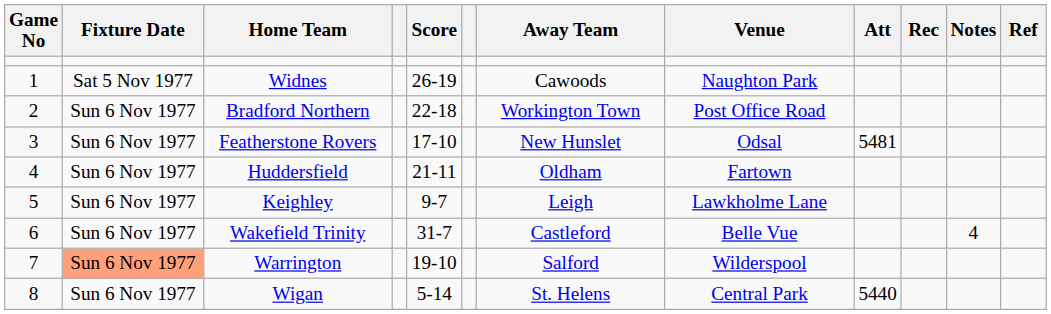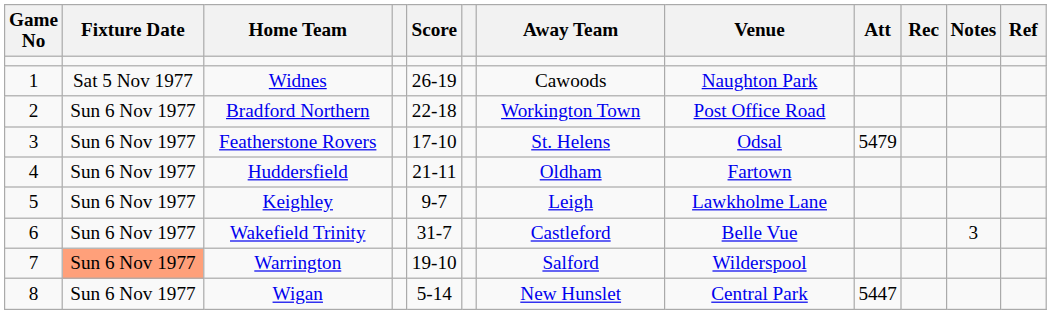Featherstone Rovers | Away Team: New Hunslet -> St. Helens
Featherstone Rovers | Att: 5481 -> 5479
Wakefield Trinity | Notes: 4 -> 3
Wigan | Away Team: St. Helens -> New Hunslet
Wigan | Att: 5440 -> 5447
